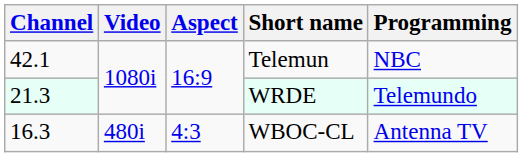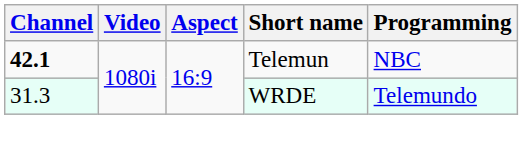Telemun | Channel: normal -> bold
WRDE | Channel: 21.3 -> 31.3
- row: 16.3 | 480i | 4:3 | WBOC-CL | Antenna TV
